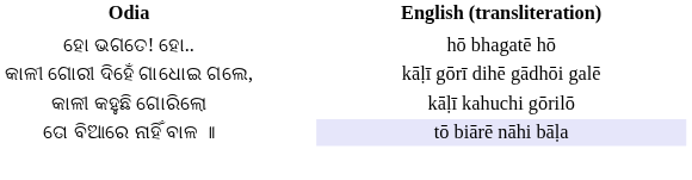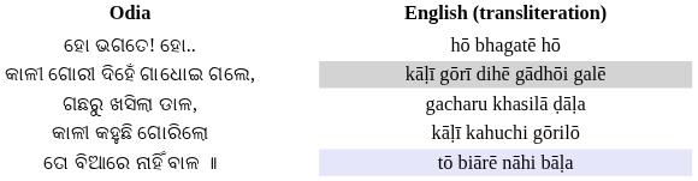କାଳୀ ଗୋରୀ ଦିହେଁ ଗାଧୋଇ ଗଲେ, | English (transliteration): no background -> lightgrey background
+ row: ଗଛରୁ ଖସିଲା ଡାଳ, | gacharu khasilā ḍāḷa
